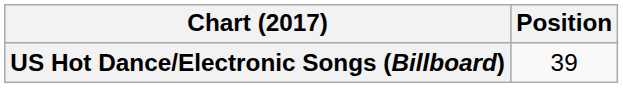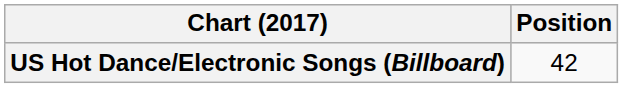US Hot Dance/Electronic Songs (Billboard) | Position: 39 -> 42
